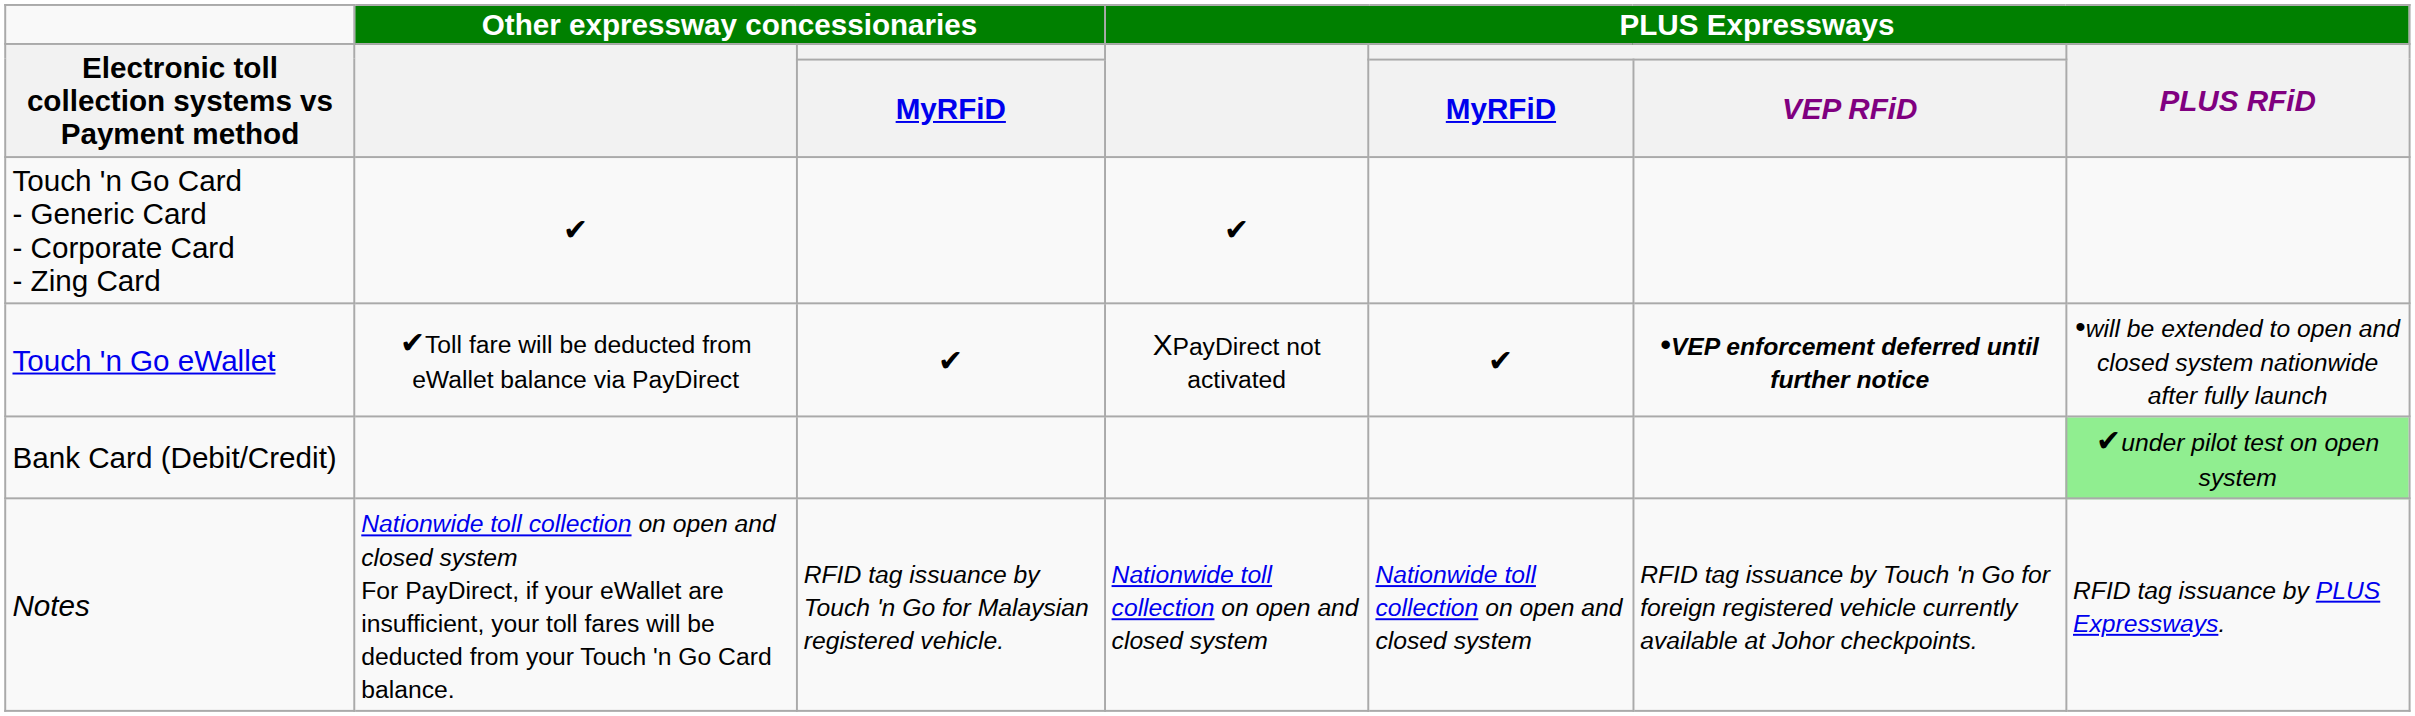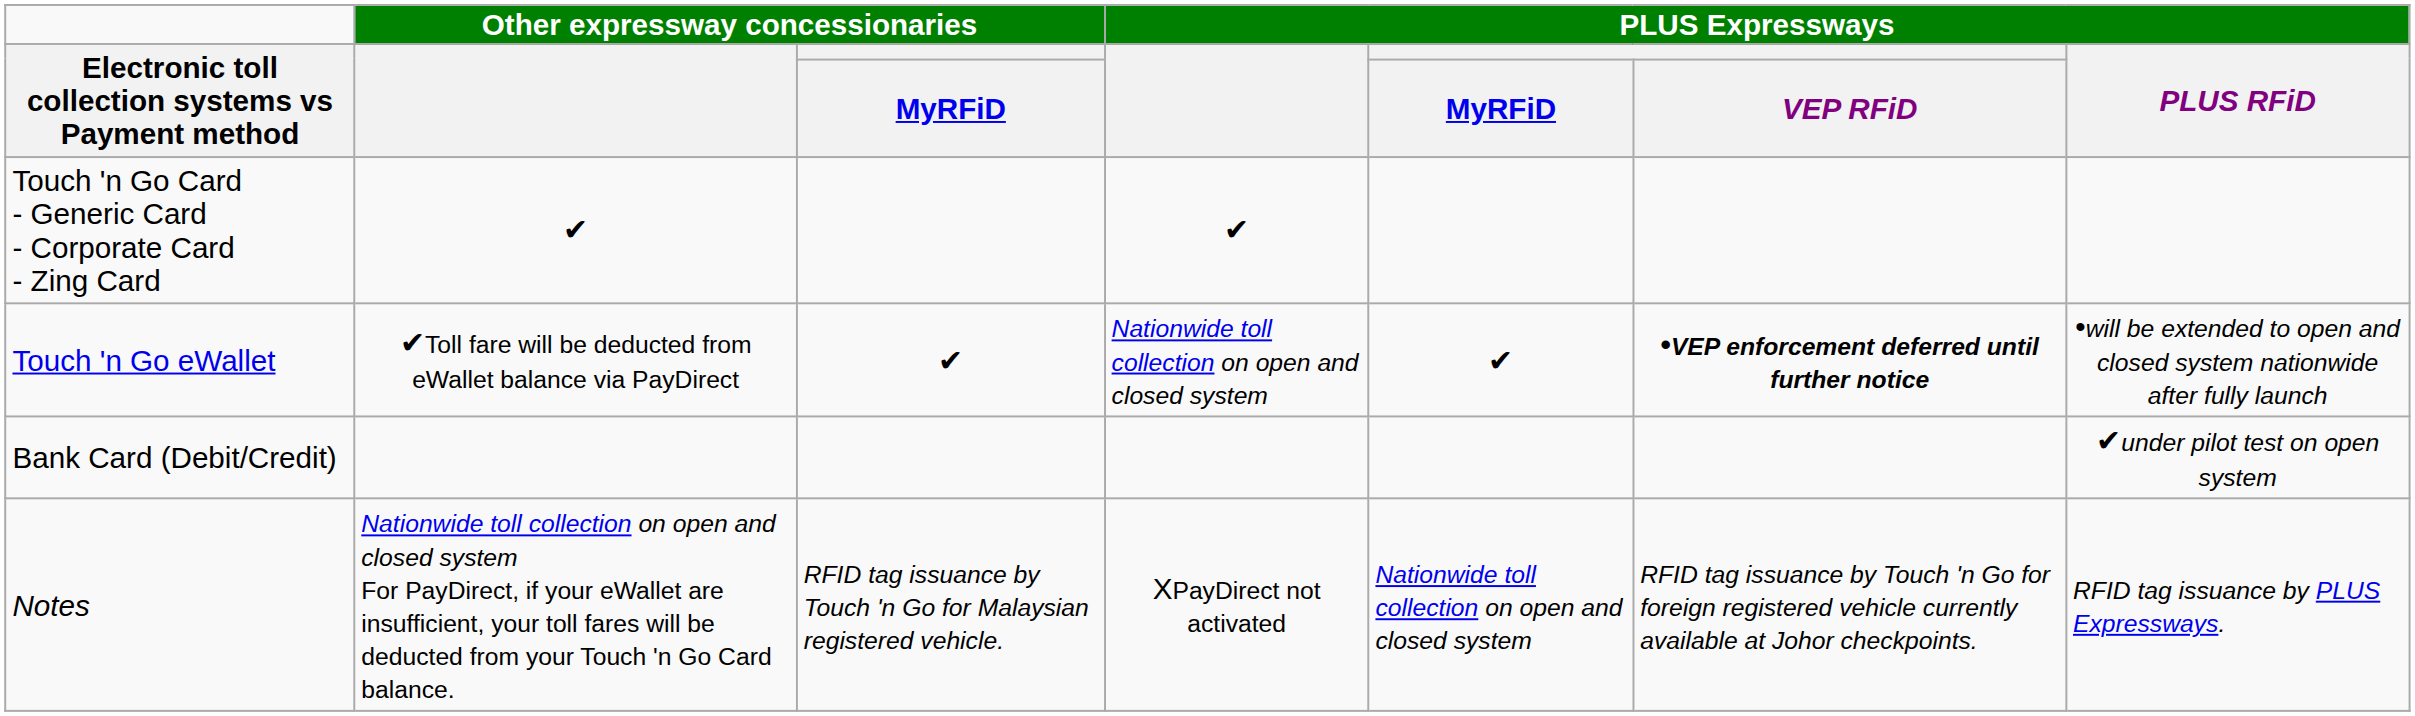Touch 'n Go eWallet | column 4: XPayDirect not activated -> Nationwide toll collection on open and closed system
Bank Card (Debit/Credit) | PLUS Expressways / PLUS RFiD: lightgreen background -> no background
Notes | column 4: Nationwide toll collection on open and closed system -> XPayDirect not activated
